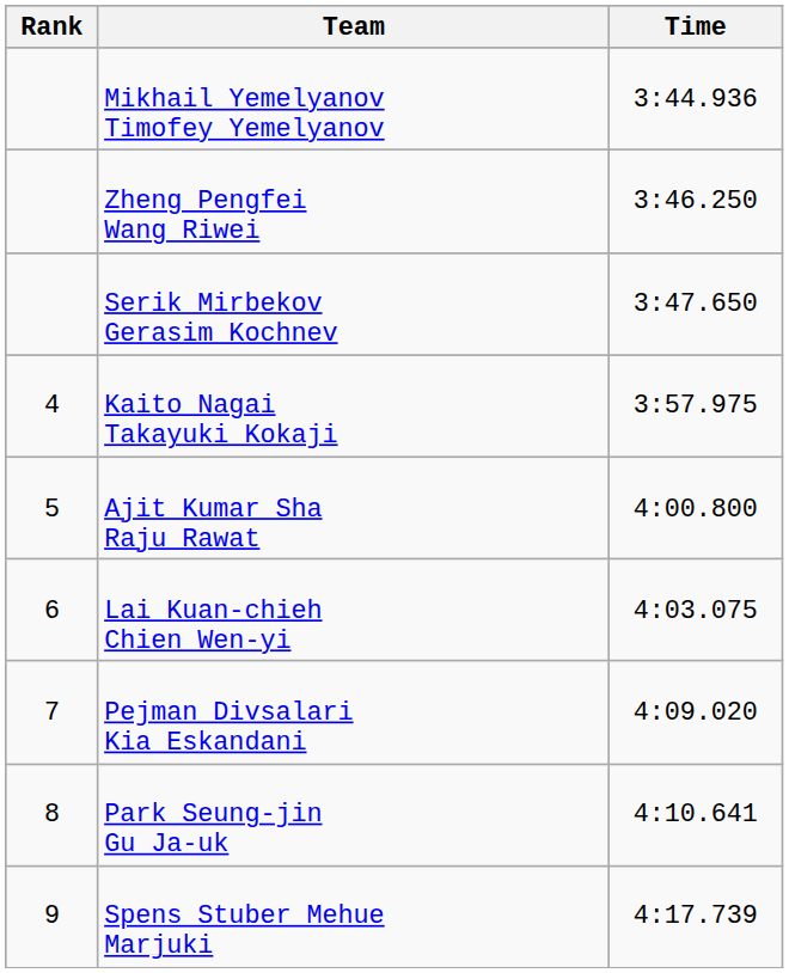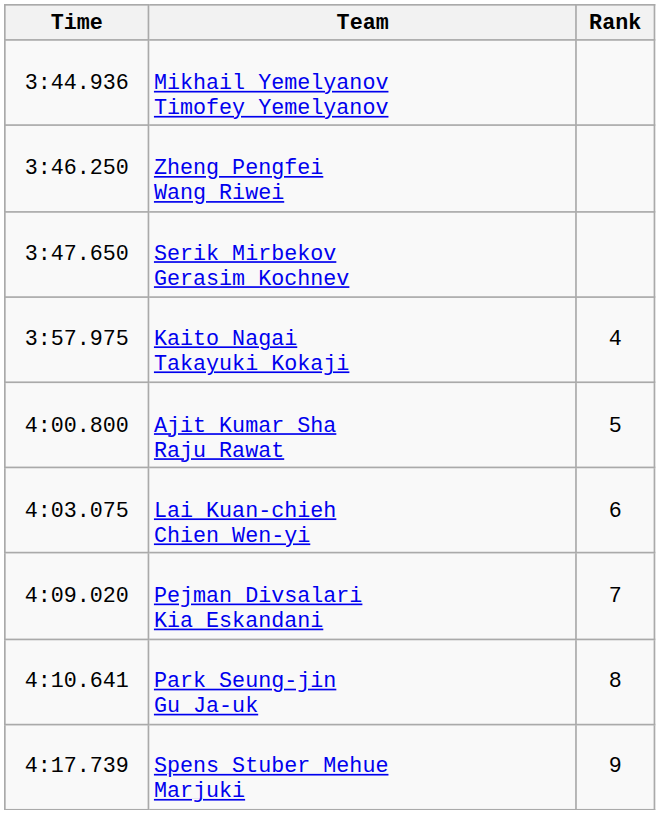columns swapped: Rank <-> Time
